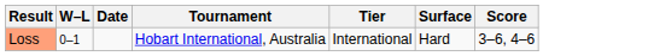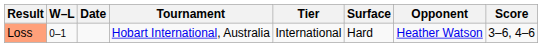+ column: Opponent | Heather Watson
